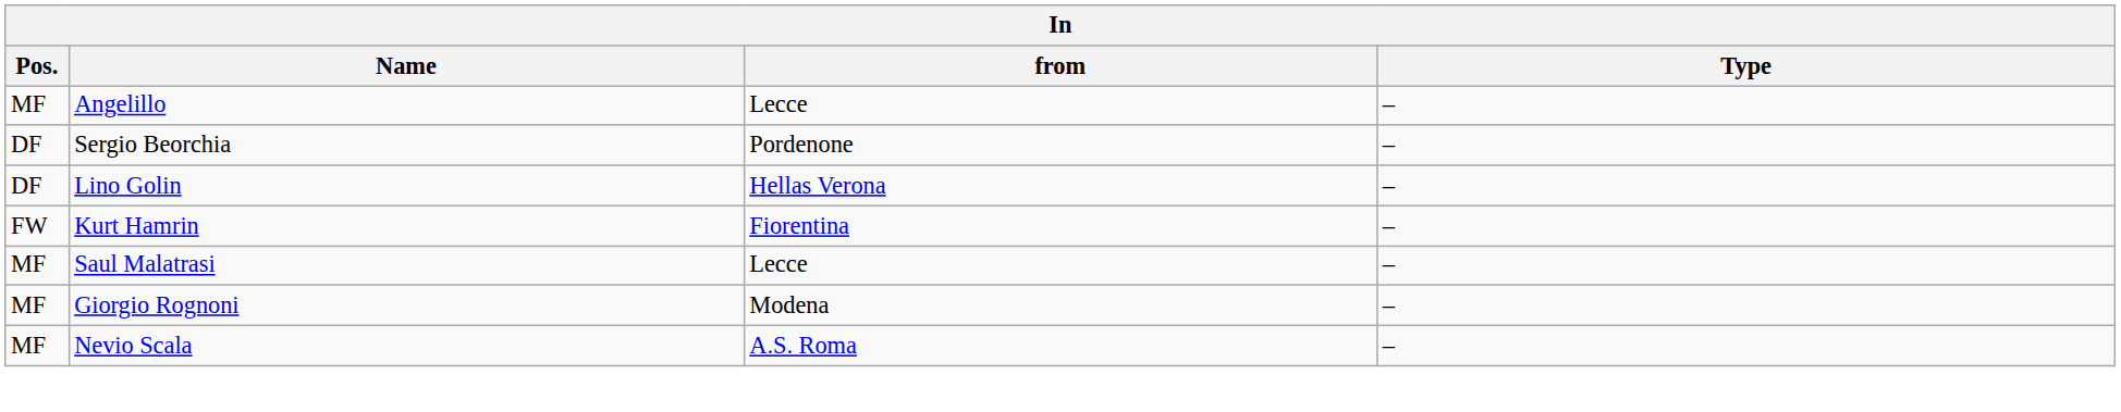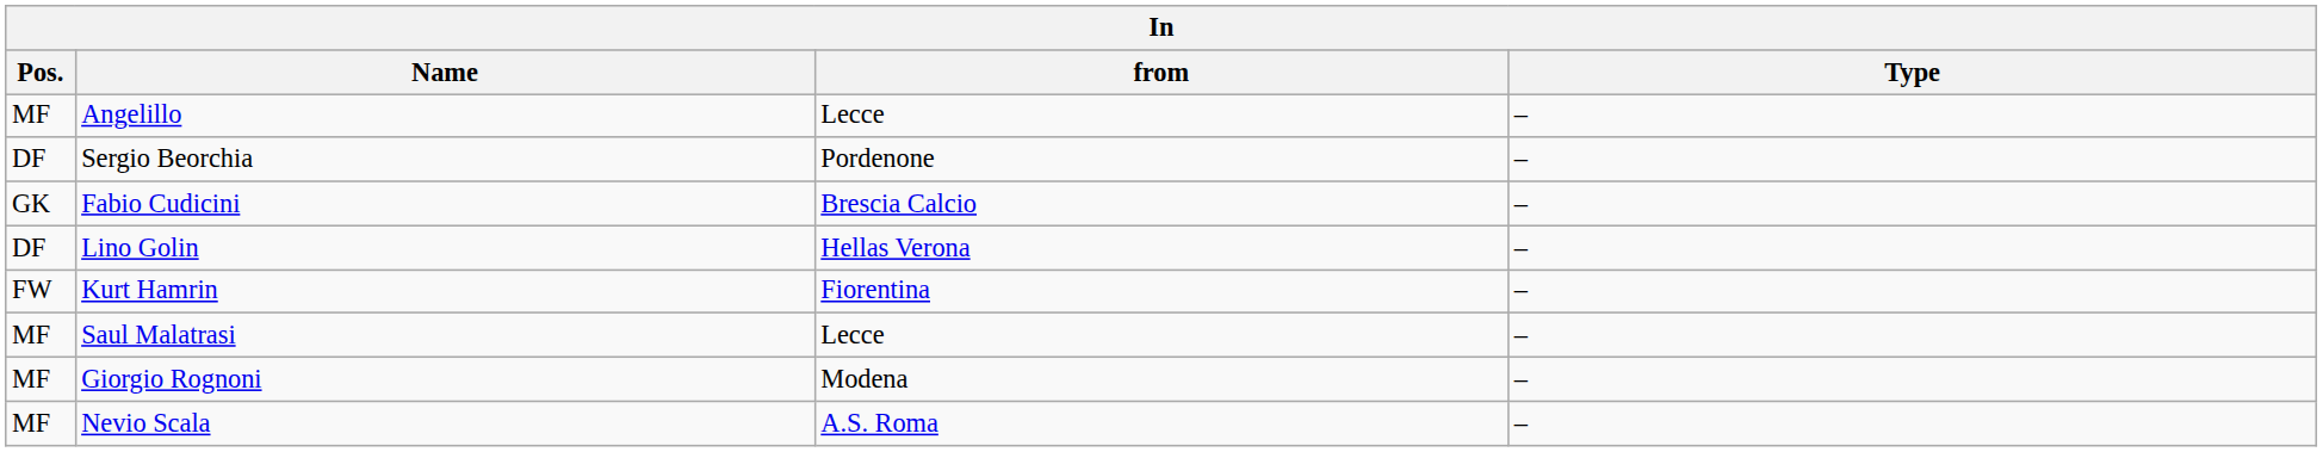+ row: GK | Fabio Cudicini | Brescia Calcio | –
